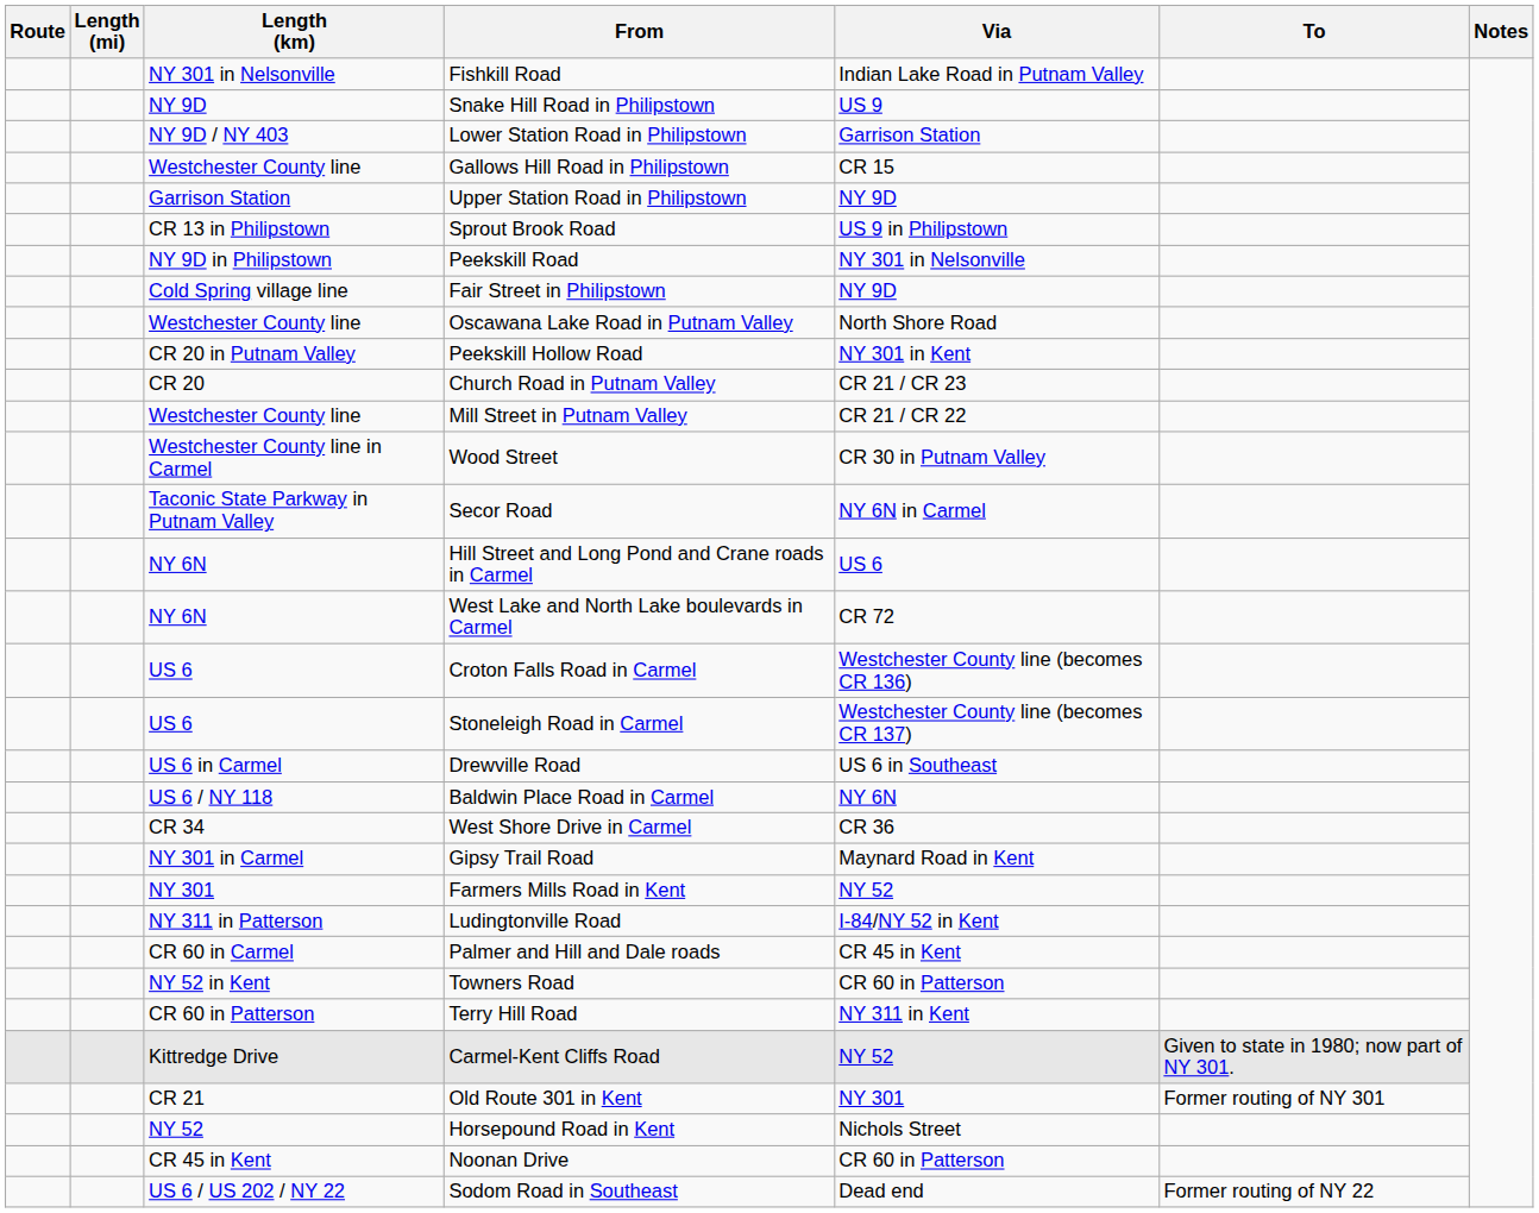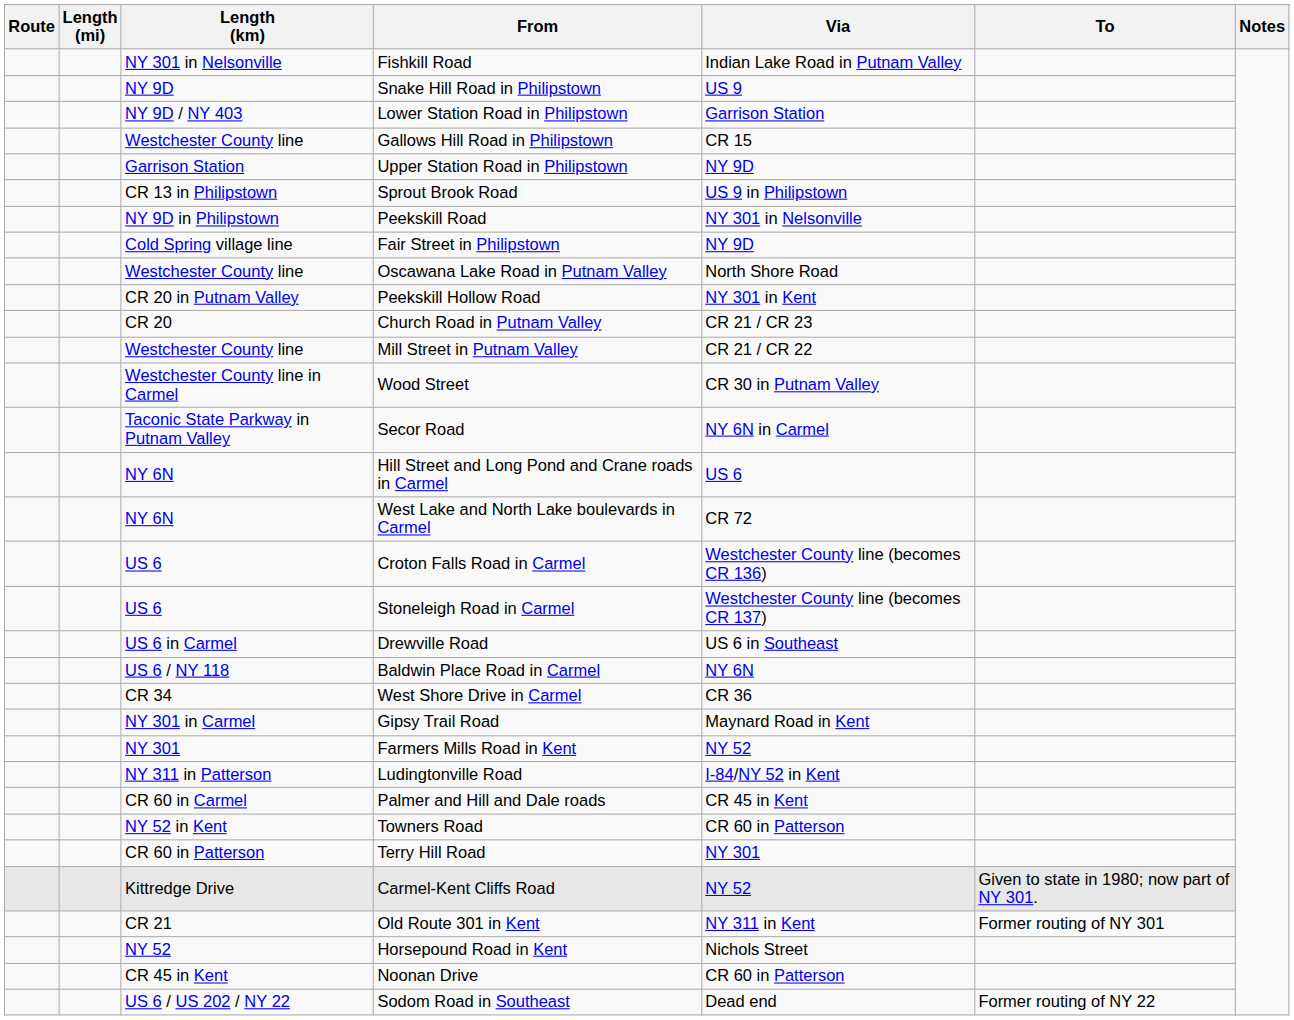Terry Hill Road | Via: NY 311 in Kent -> NY 301
Old Route 301 in Kent | Via: NY 301 -> NY 311 in Kent
